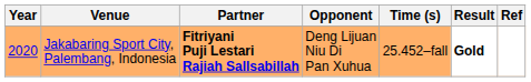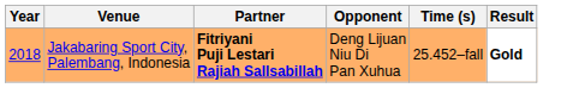- column: Ref
Jakabaring Sport City, Palembang, Indonesia | Year: 2020 -> 2018
